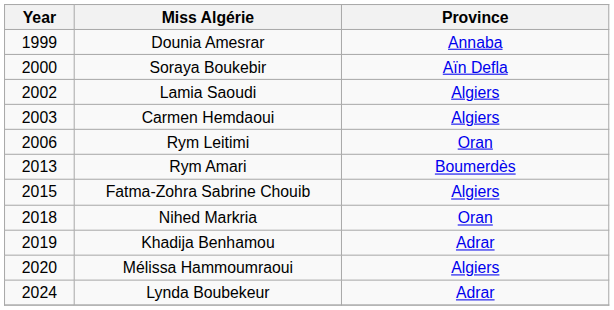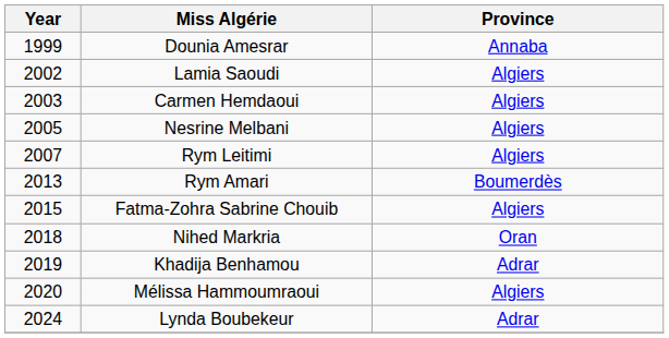- row: 2000 | Soraya Boukebir | Aïn Defla
+ row: 2005 | Nesrine Melbani | Algiers
Rym Leitimi | Year: 2006 -> 2007
Rym Leitimi | Province: Oran -> Algiers
